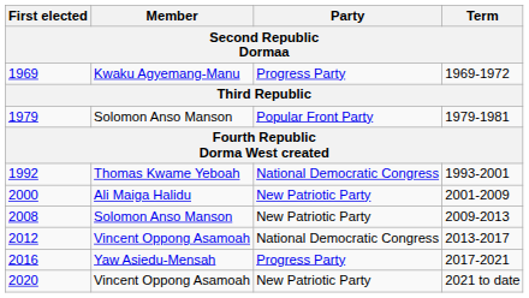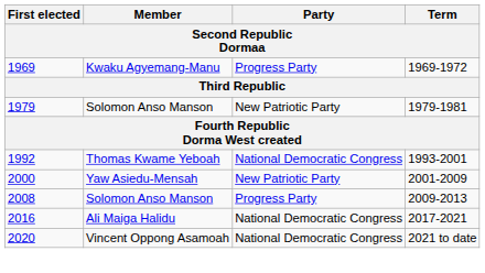1979 | Party: Popular Front Party -> New Patriotic Party
2000 | Member: Ali Maiga Halidu -> Yaw Asiedu-Mensah
2008 | Party: New Patriotic Party -> Progress Party
- row: 2012 | Vincent Oppong Asamoah | National Democratic Congress | 2013-2017
2016 | Member: Yaw Asiedu-Mensah -> Ali Maiga Halidu
2016 | Party: Progress Party -> National Democratic Congress
2020 | Party: New Patriotic Party -> National Democratic Congress
